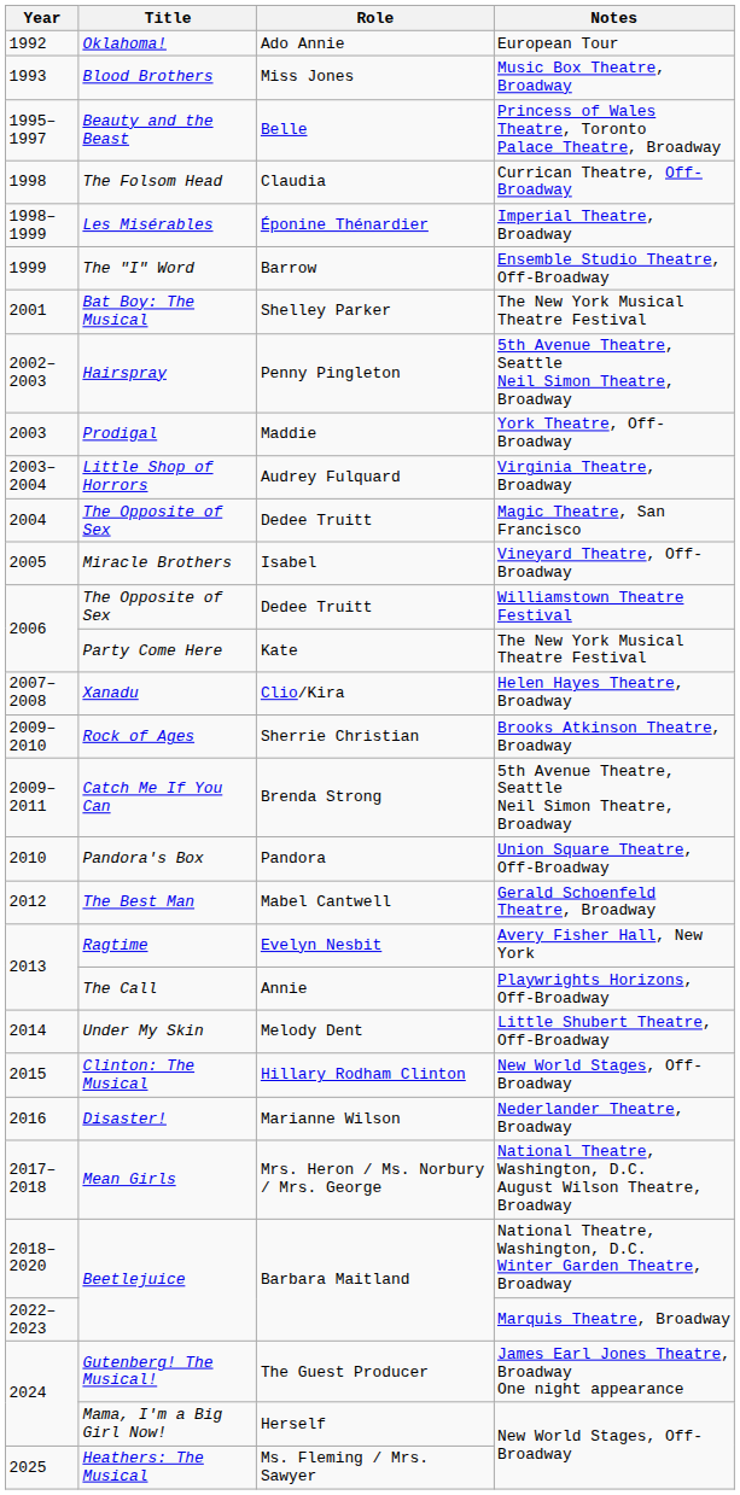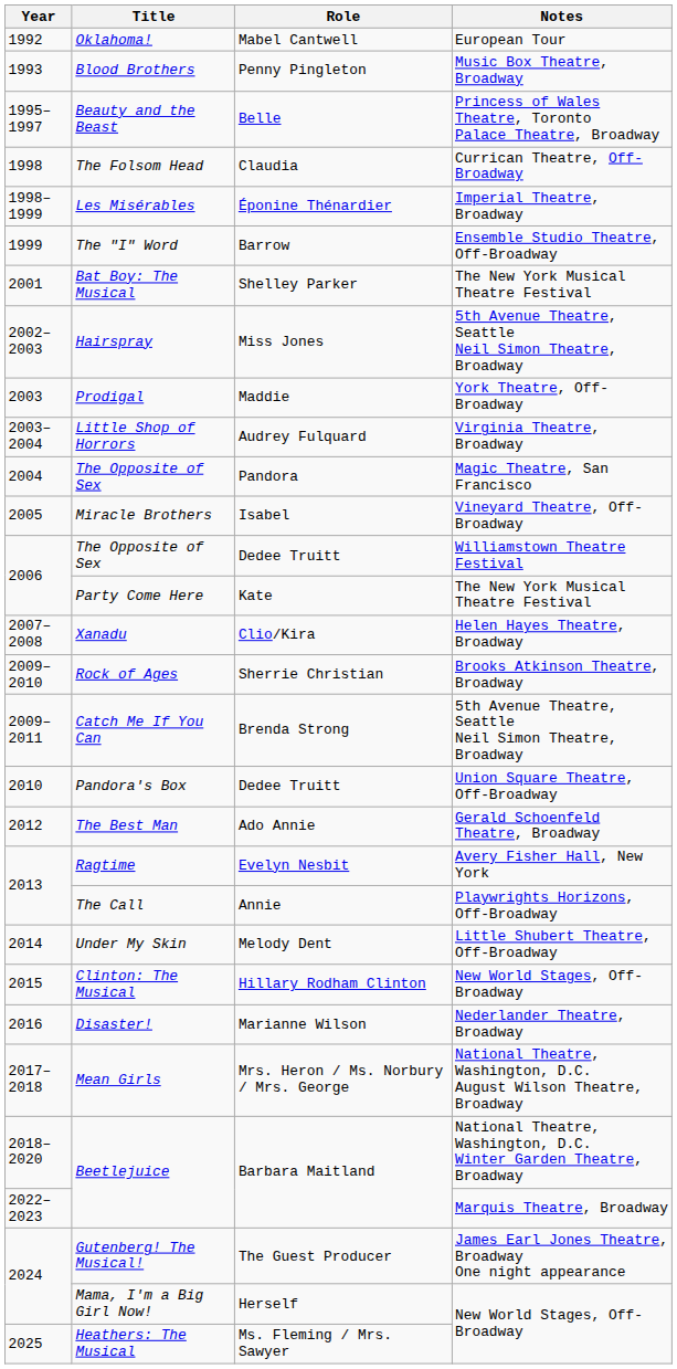Oklahoma! | Role: Ado Annie -> Mabel Cantwell
Blood Brothers | Role: Miss Jones -> Penny Pingleton
Hairspray | Role: Penny Pingleton -> Miss Jones
2004 / The Opposite of Sex | Role: Dedee Truitt -> Pandora
Pandora's Box | Role: Pandora -> Dedee Truitt
The Best Man | Role: Mabel Cantwell -> Ado Annie
